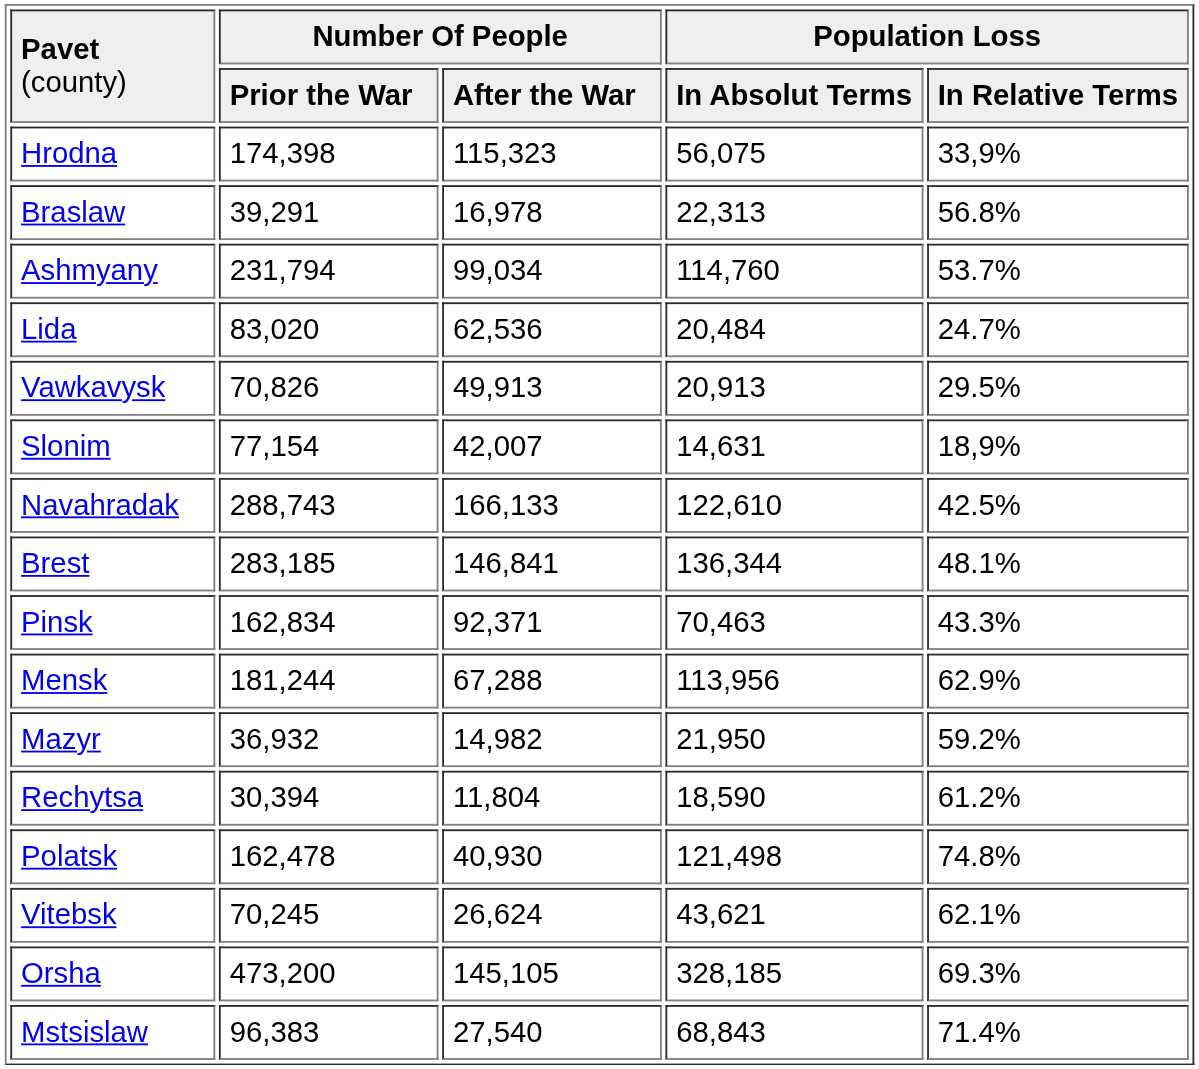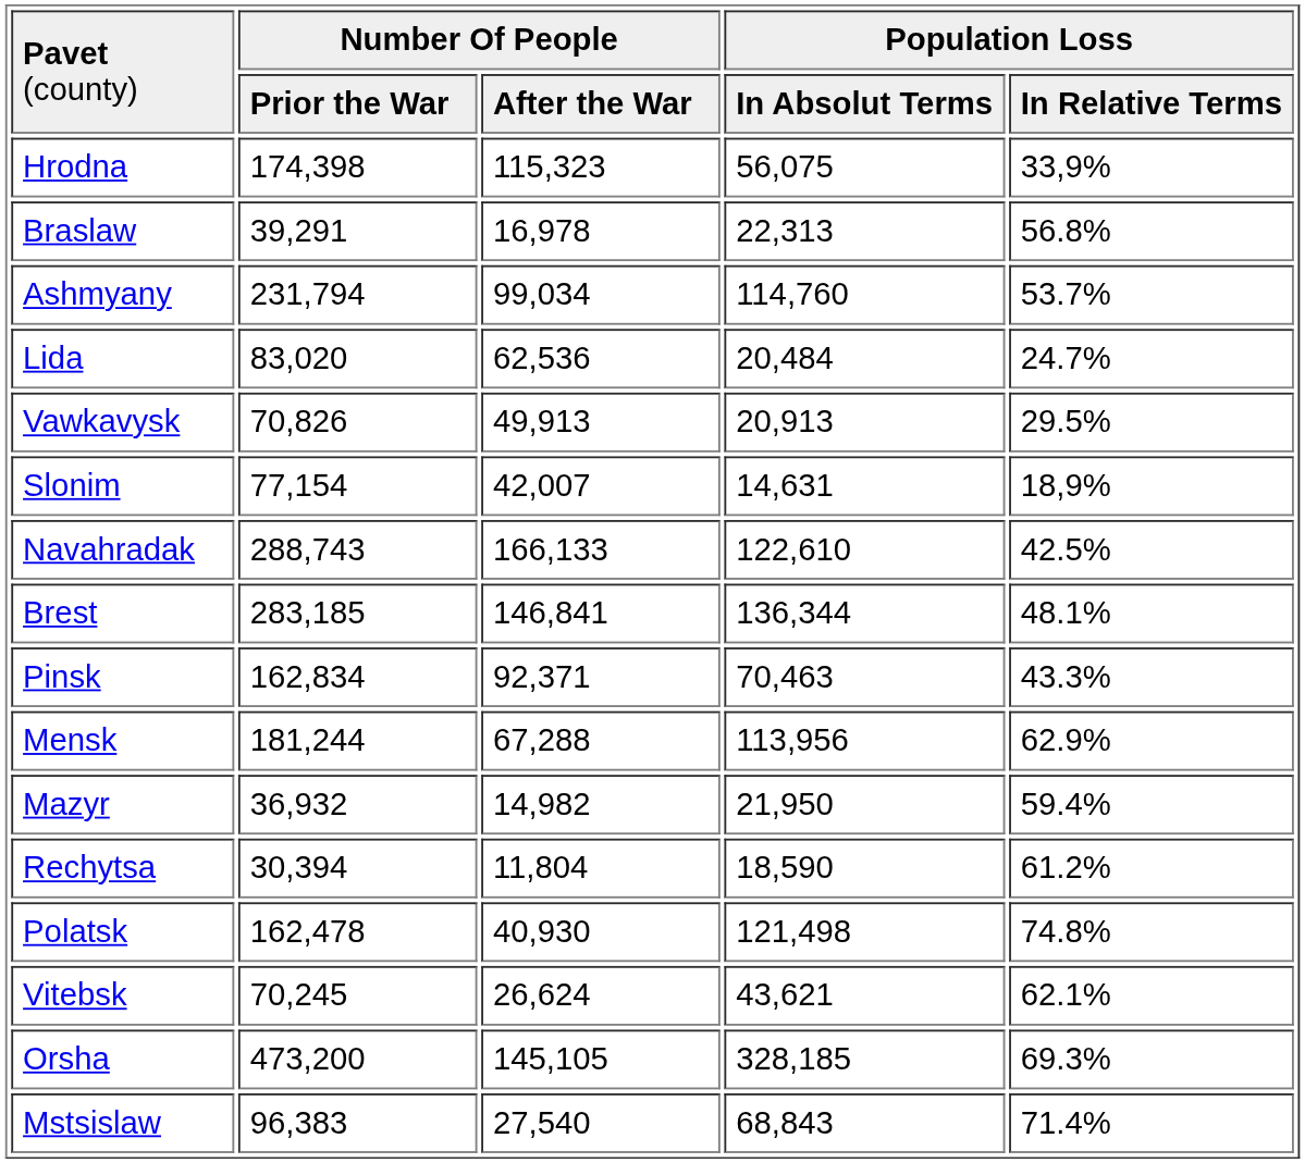Mazyr | column 5: 59.2% -> 59.4%
